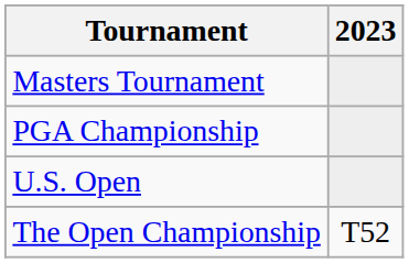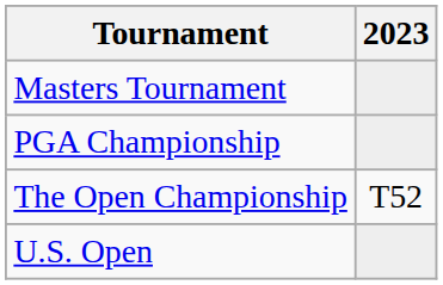rows swapped: U.S. Open <-> The Open Championship
